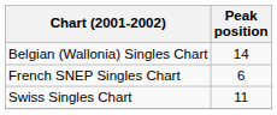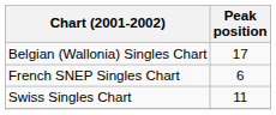Belgian (Wallonia) Singles Chart | Peak position: 14 -> 17
